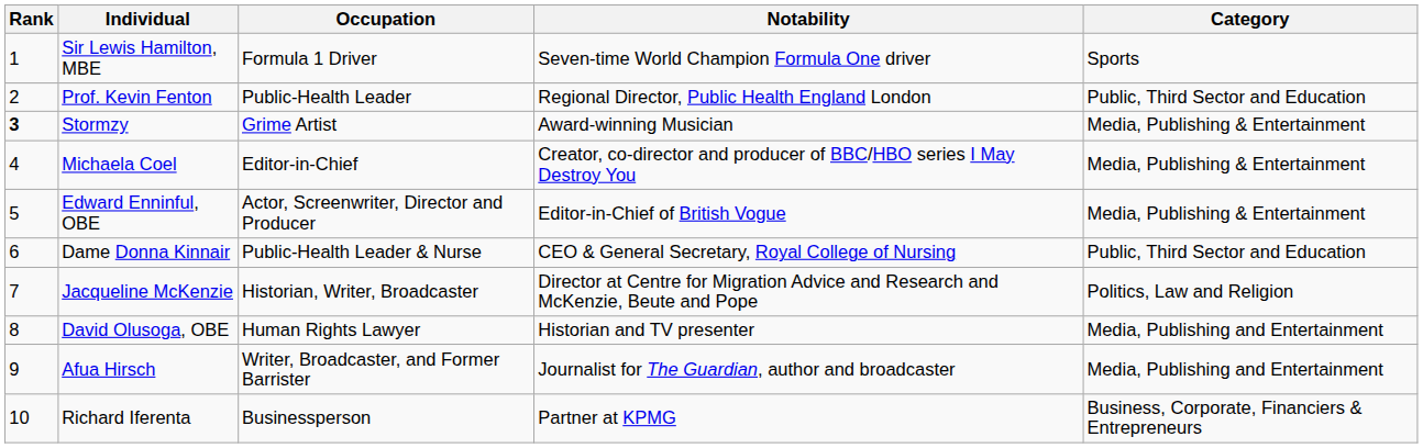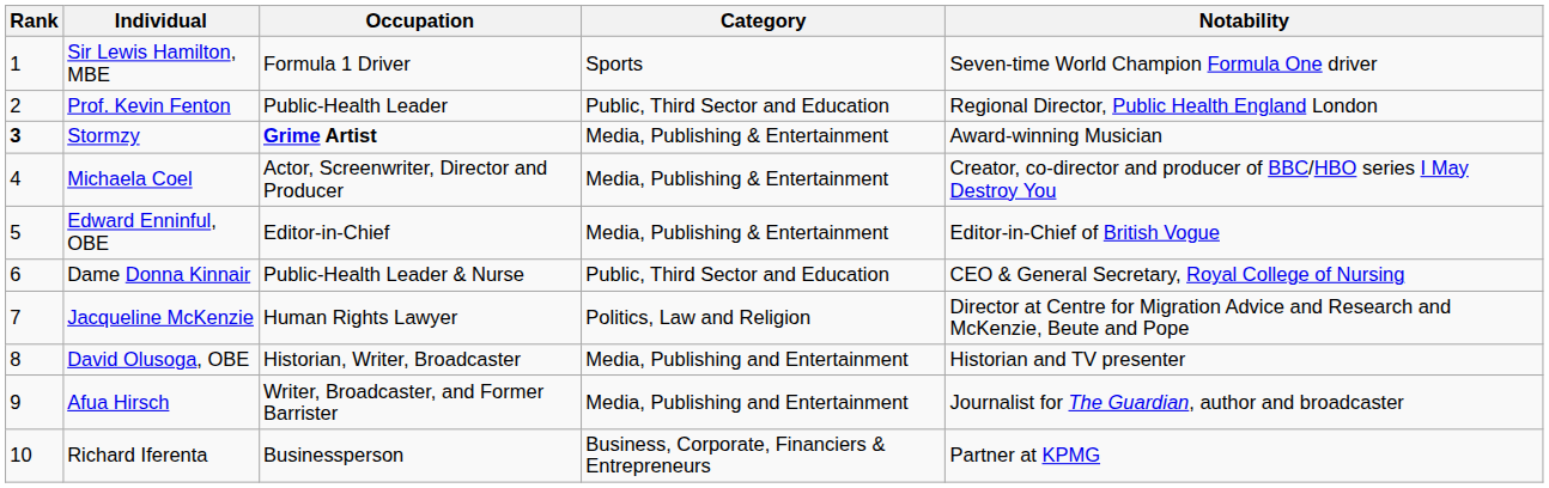columns swapped: Category <-> Notability
Stormzy | Occupation: normal -> bold
Michaela Coel | Occupation: Editor-in-Chief -> Actor, Screenwriter, Director and Producer
Edward Enninful, OBE | Occupation: Actor, Screenwriter, Director and Producer -> Editor-in-Chief
Jacqueline McKenzie | Occupation: Historian, Writer, Broadcaster -> Human Rights Lawyer
David Olusoga, OBE | Occupation: Human Rights Lawyer -> Historian, Writer, Broadcaster
